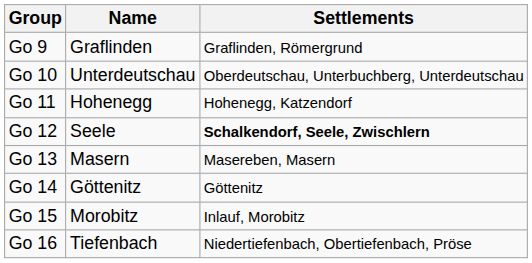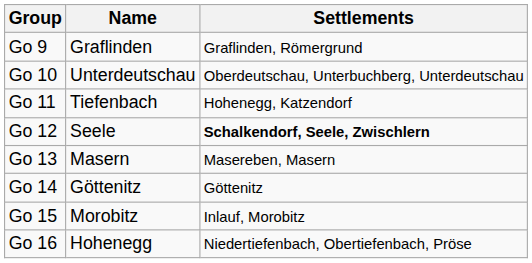Go 11 | Name: Hohenegg -> Tiefenbach
Go 16 | Name: Tiefenbach -> Hohenegg
